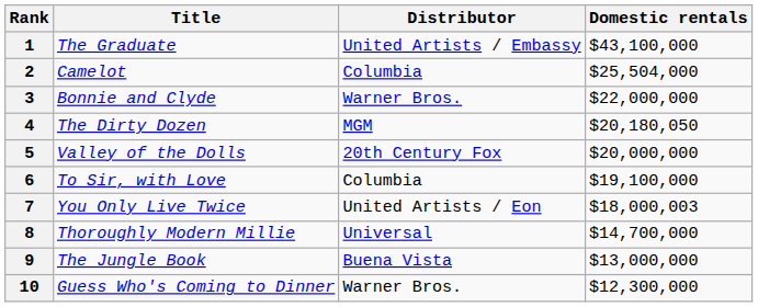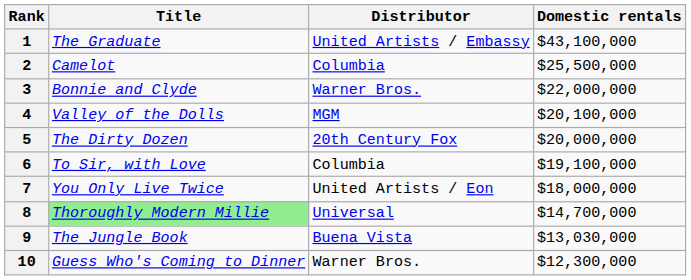2 | Domestic rentals: $25,504,000 -> $25,500,000
4 | Title: The Dirty Dozen -> Valley of the Dolls
4 | Domestic rentals: $20,180,050 -> $20,100,000
5 | Title: Valley of the Dolls -> The Dirty Dozen
7 | Domestic rentals: $18,000,003 -> $18,000,000
8 | Title: no background -> lightgreen background
9 | Domestic rentals: $13,000,000 -> $13,030,000
